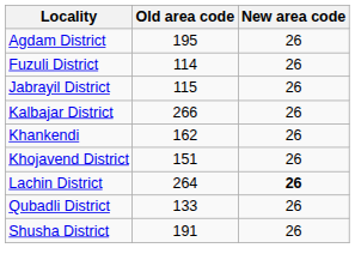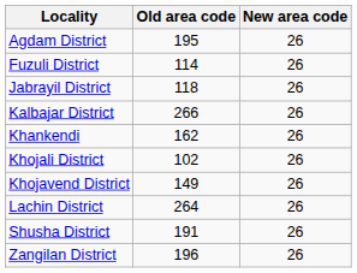Jabrayil District | Old area code: 115 -> 118
+ row: Khojali District | 102 | 26
Khojavend District | Old area code: 151 -> 149
Lachin District | New area code: bold -> normal
- row: Qubadli District | 133 | 26
+ row: Zangilan District | 196 | 26
